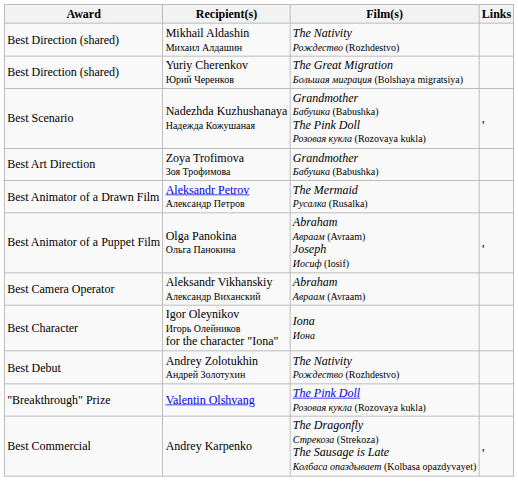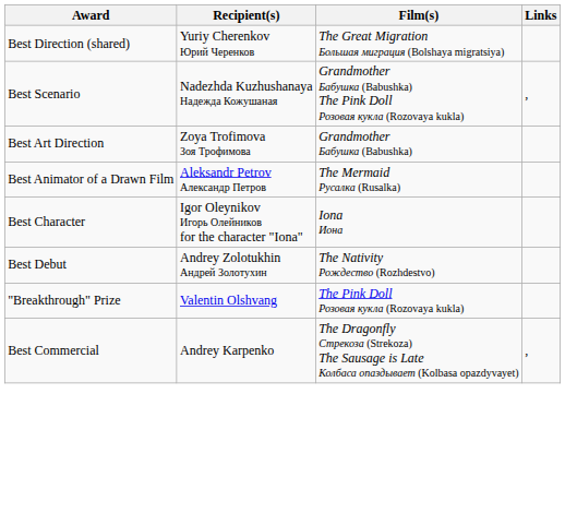- row: Best Direction (shared) | Mikhail Aldashin Михаил Алдашин | The Nativity Рождество (Rozhdestvo)
- row: Best Animator of a Puppet Film | Olga Panokina Ольга Панокина | Abraham Авраам (Avraam) Joseph Иосиф (Iosif) | ,
- row: Best Camera Operator | Aleksandr Vikhanskiy Александр Виханский | Abraham Авраам (Avraam)
